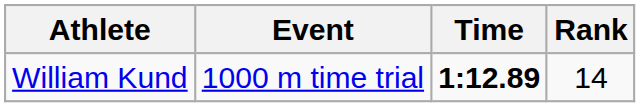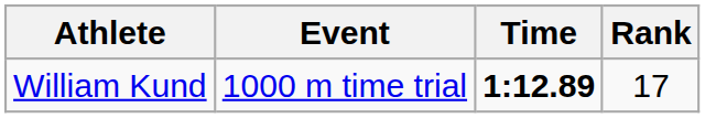William Kund | Rank: 14 -> 17
